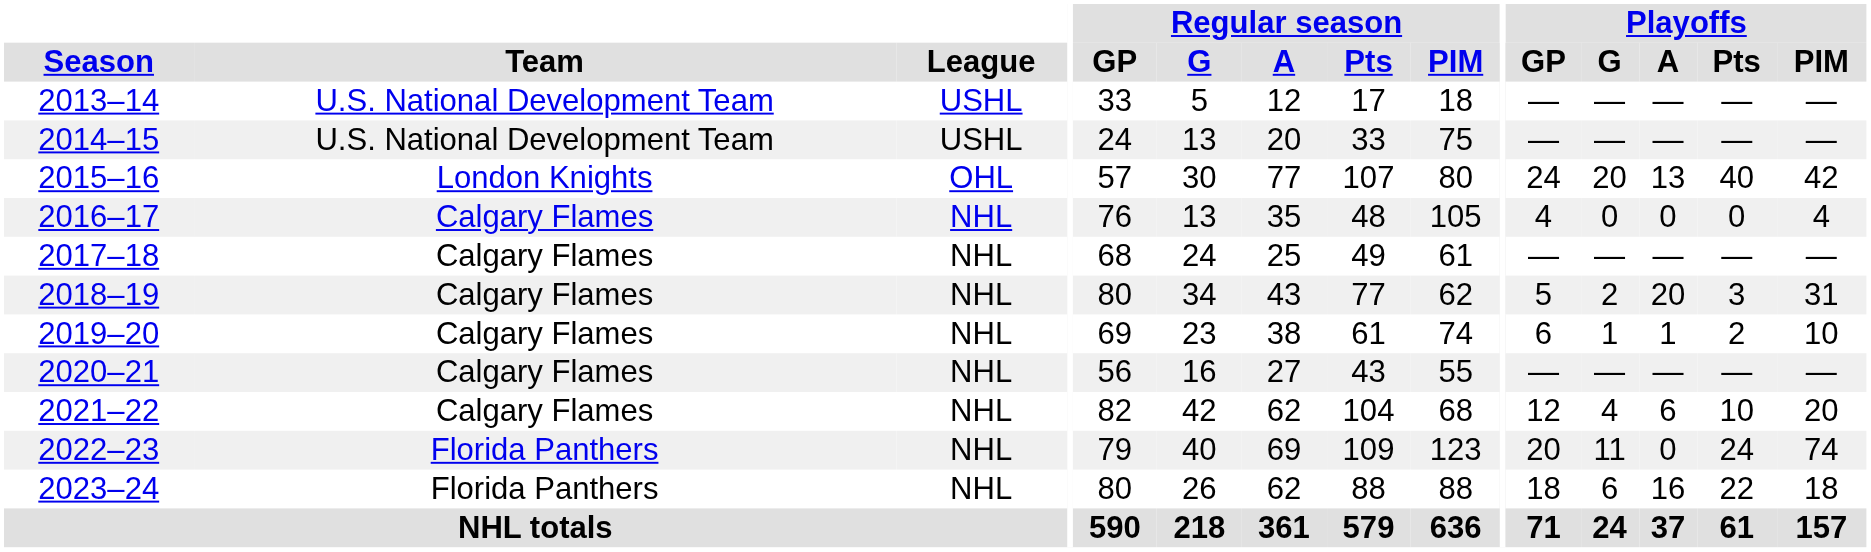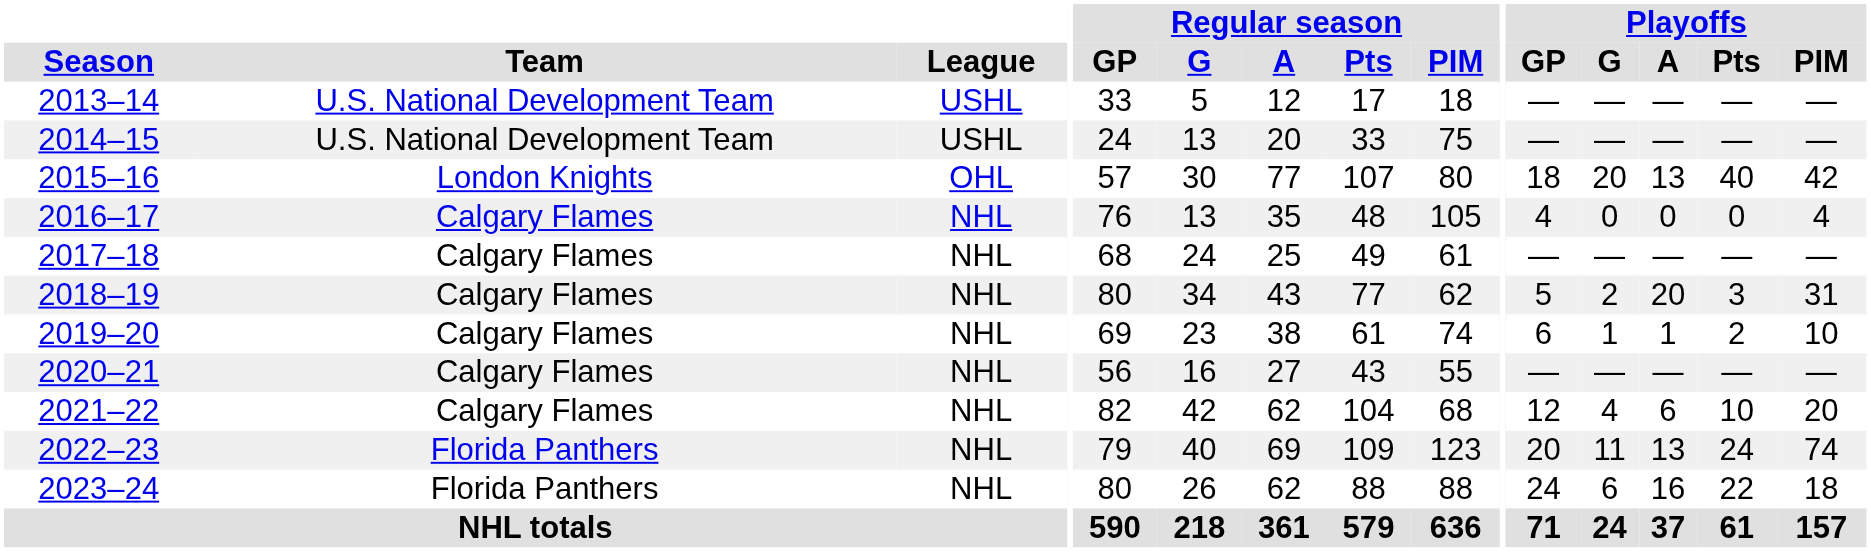2015–16 | Playoffs / GP: 24 -> 18
2022–23 | Playoffs / A: 0 -> 13
2023–24 | Playoffs / GP: 18 -> 24
